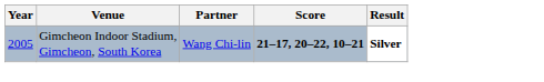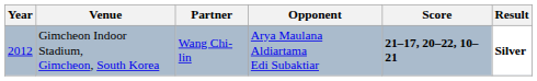+ column: Opponent | Arya Maulana Aldiartama Edi Subaktiar
Gimcheon Indoor Stadium, Gimcheon, South Korea | Year: 2005 -> 2012
